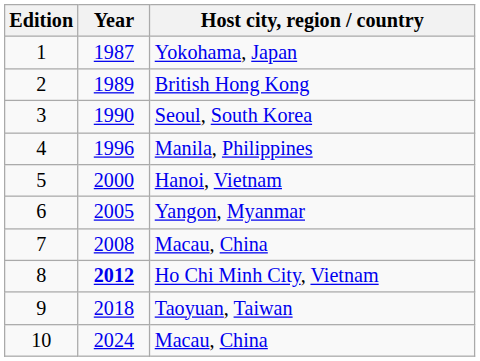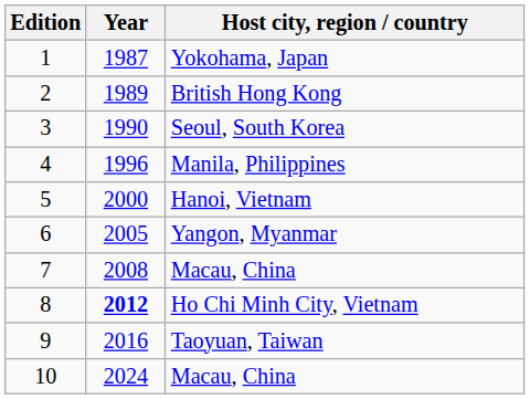Taoyuan, Taiwan | Year: 2018 -> 2016
